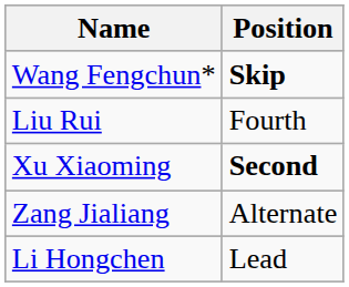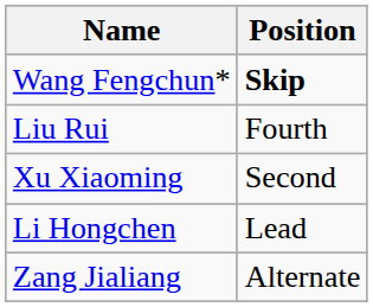Xu Xiaoming | Position: bold -> normal
rows swapped: Li Hongchen <-> Zang Jialiang
